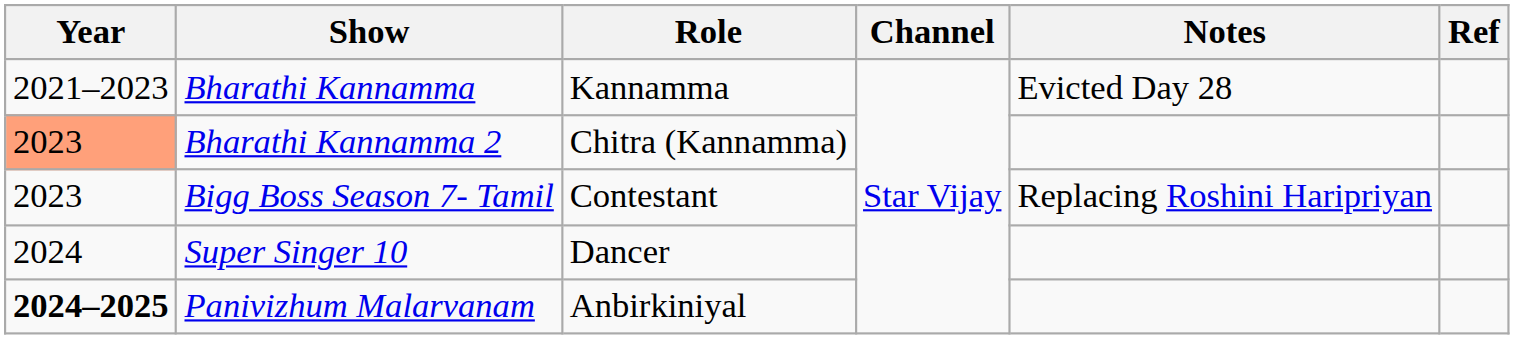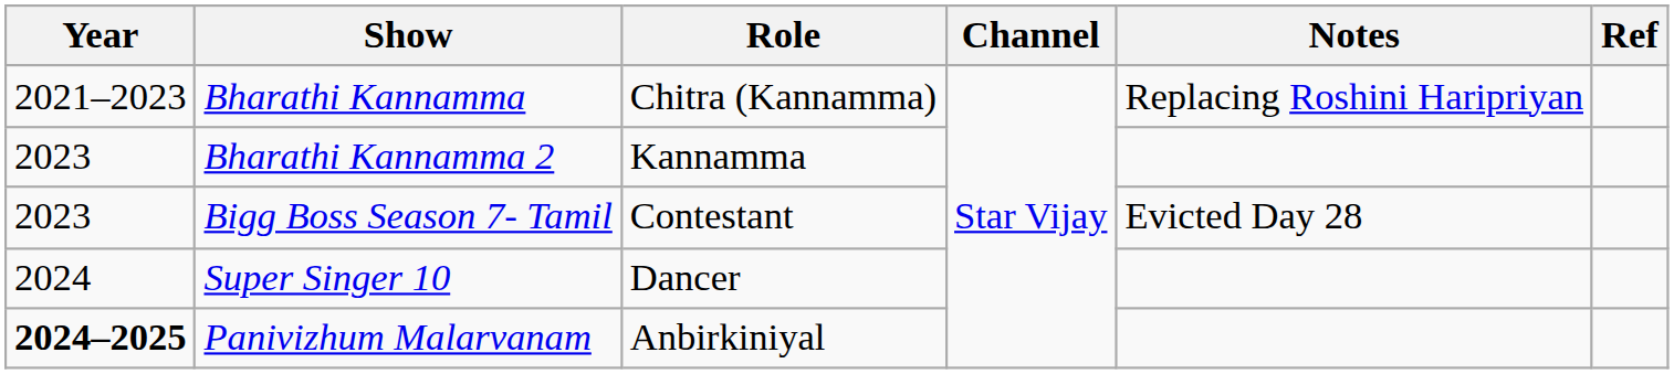Bharathi Kannamma | Role: Kannamma -> Chitra (Kannamma)
Bharathi Kannamma | Notes: Evicted Day 28 -> Replacing Roshini Haripriyan
Bharathi Kannamma 2 | Year: lightsalmon background -> no background
Bharathi Kannamma 2 | Role: Chitra (Kannamma) -> Kannamma
Bigg Boss Season 7- Tamil | Notes: Replacing Roshini Haripriyan -> Evicted Day 28
